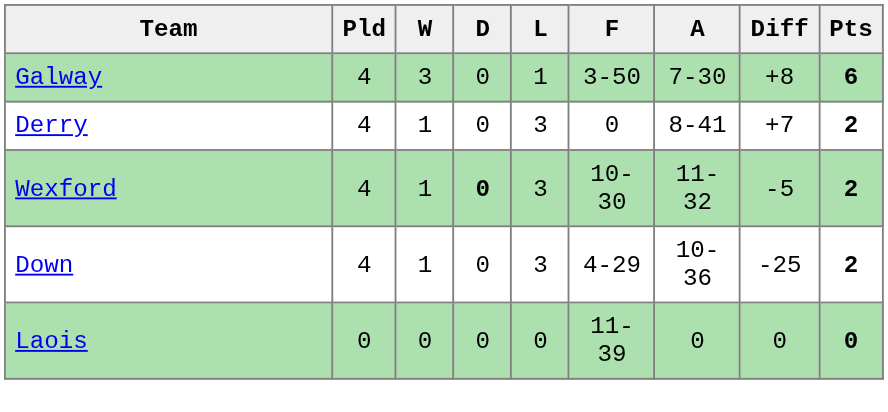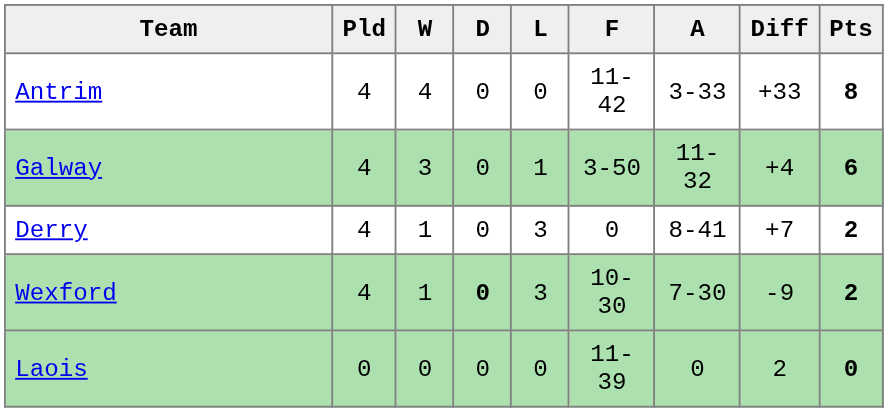+ row: Antrim | 4 | 4 | 0 | 0 | 11-42 | 3-33 | +33 | 8
Galway | A: 7-30 -> 11-32
Galway | Diff: +8 -> +4
Wexford | A: 11-32 -> 7-30
Wexford | Diff: -5 -> -9
- row: Down | 4 | 1 | 0 | 3 | 4-29 | 10-36 | -25 | 2
Laois | Diff: 0 -> 2
